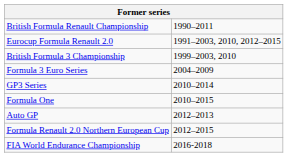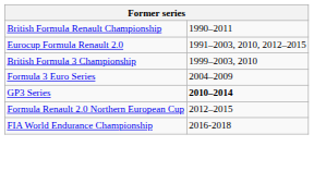GP3 Series | column 2: normal -> bold
- row: Formula One | 2010–2015
- row: Auto GP | 2012–2013
